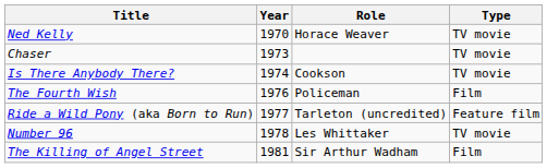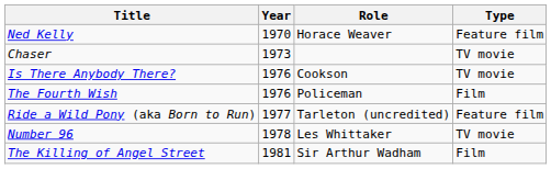Ned Kelly | Type: TV movie -> Feature film
Is There Anybody There? | Year: 1974 -> 1976
